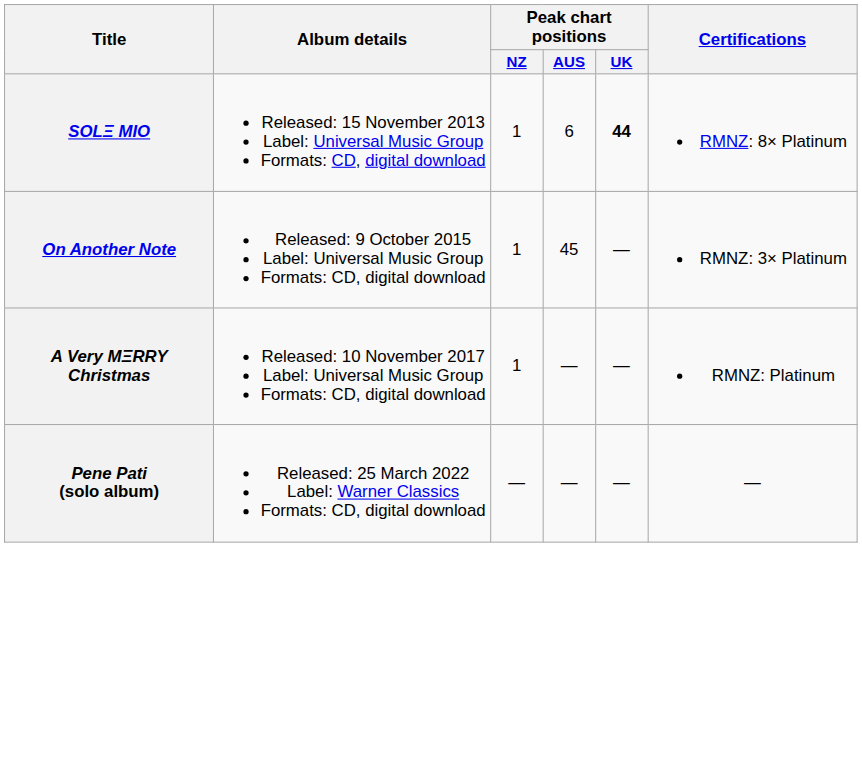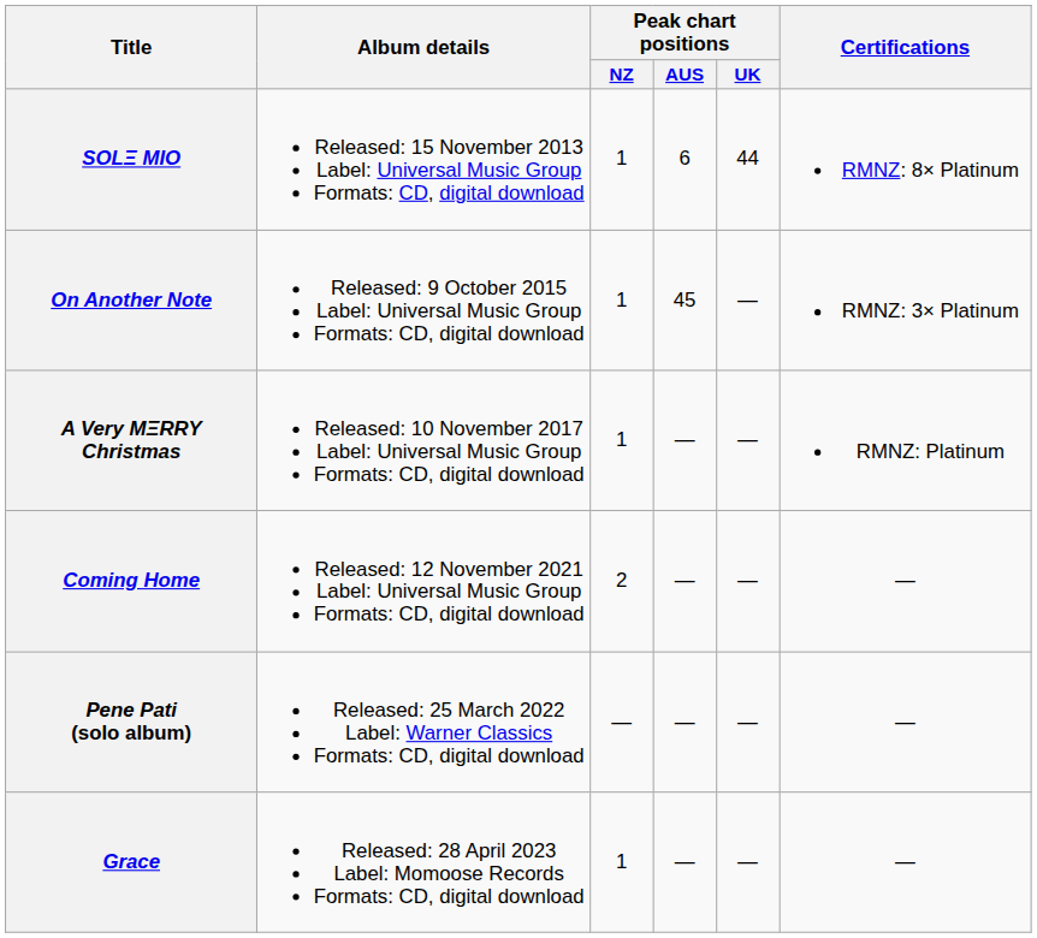SOLΞ MIO | Peak chart positions / UK: bold -> normal
+ row: Coming Home | Released: 12 November 2021 Label: Universal Music Group Formats: CD, digital download | 2 | — | — | —
+ row: Grace | Released: 28 April 2023 Label: Momoose Records Formats: CD, digital download | 1 | — | — | —
